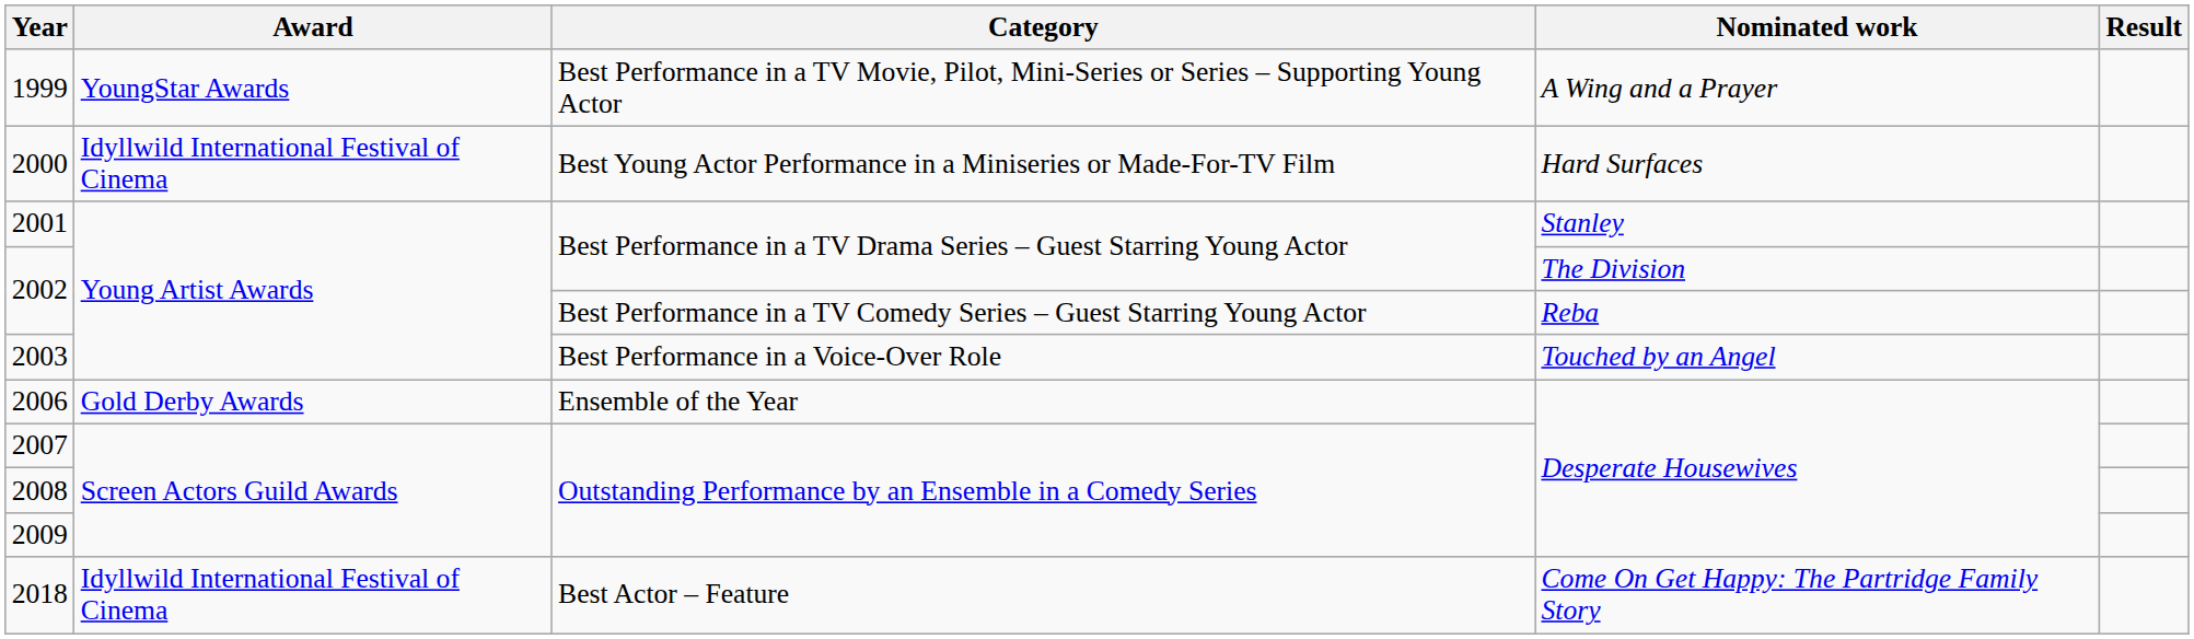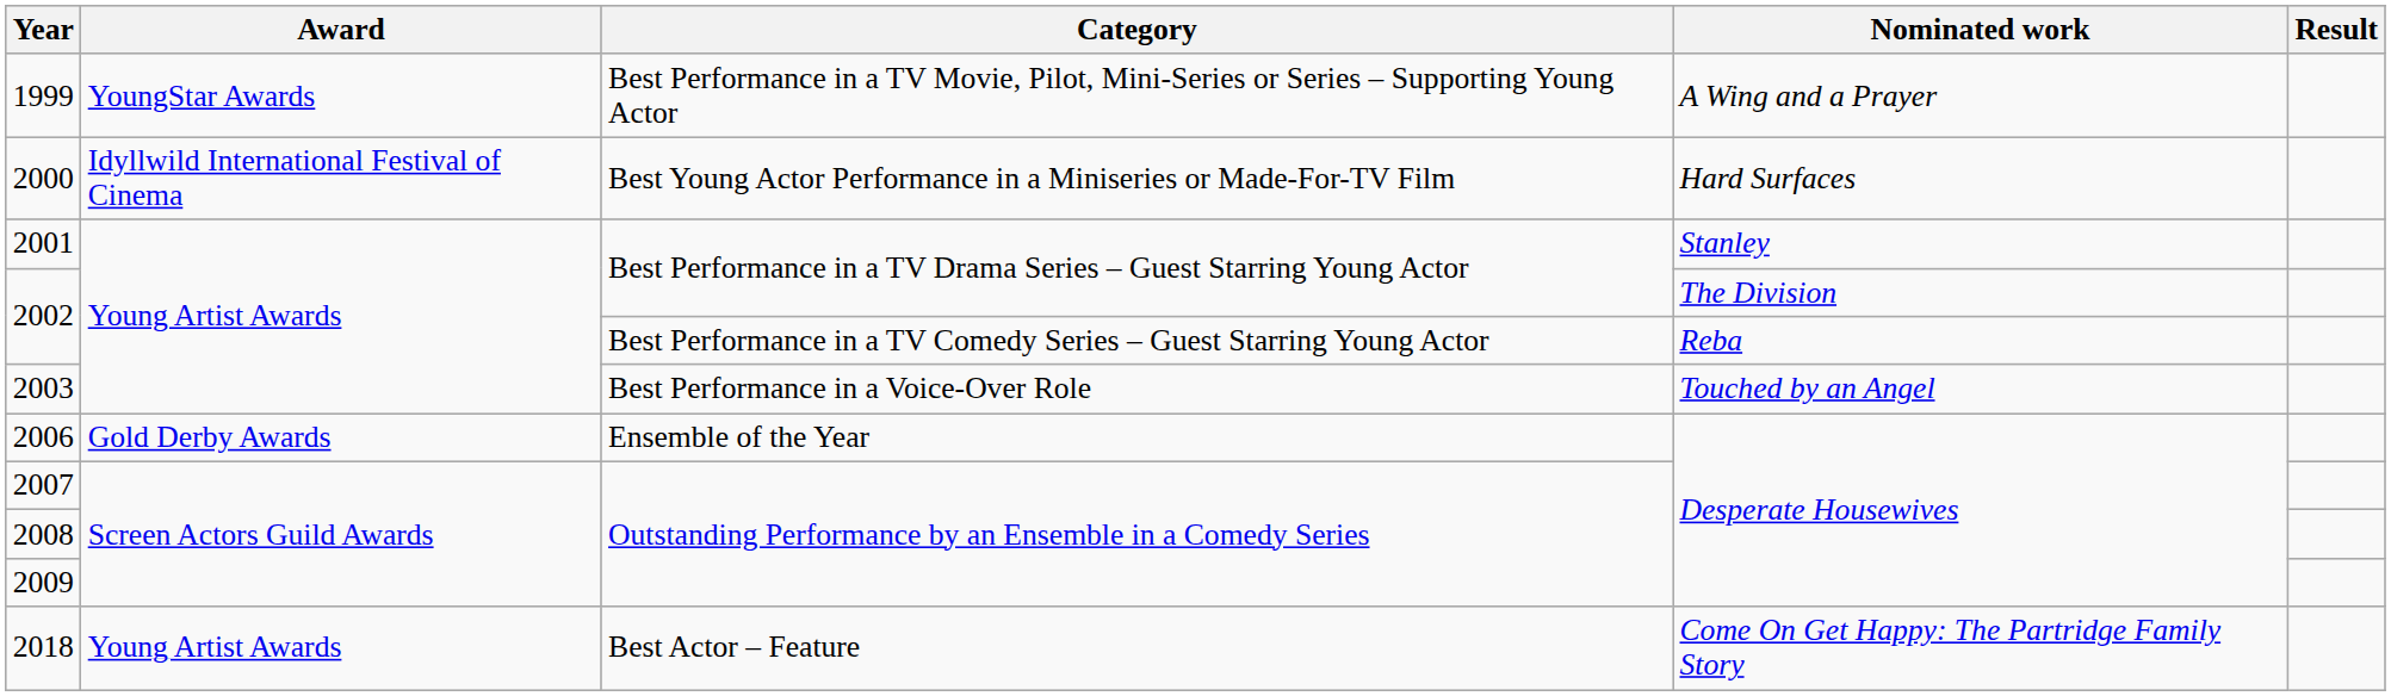2018 | Award: Idyllwild International Festival of Cinema -> Young Artist Awards
